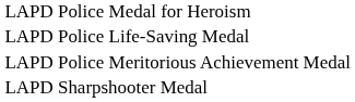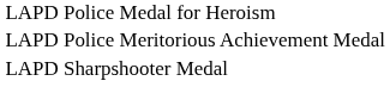- row: LAPD Police Life-Saving Medal
